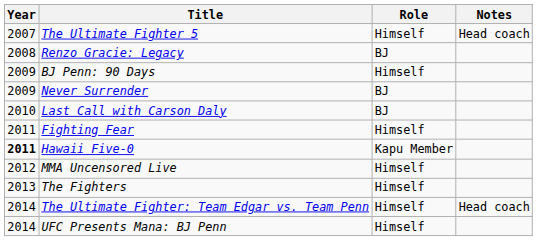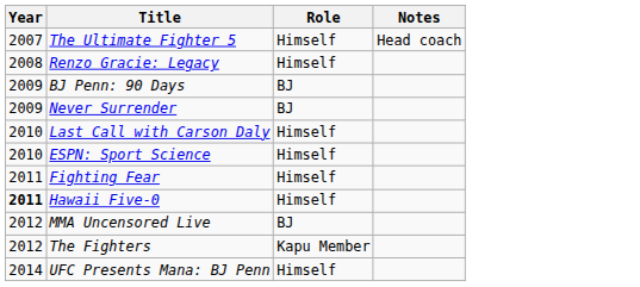Renzo Gracie: Legacy | Role: BJ -> Himself
BJ Penn: 90 Days | Role: Himself -> BJ
Last Call with Carson Daly | Role: BJ -> Himself
+ row: 2010 | ESPN: Sport Science | Himself
Hawaii Five-0 | Role: Kapu Member -> Himself
MMA Uncensored Live | Role: Himself -> BJ
The Fighters | Year: 2013 -> 2012
The Fighters | Role: Himself -> Kapu Member
- row: 2014 | The Ultimate Fighter: Team Edgar vs. Team Penn | Himself | Head coach
